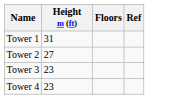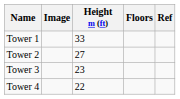+ column: Image
Tower 1 | Height m (ft): 31 -> 33
Tower 4 | Height m (ft): 23 -> 22
